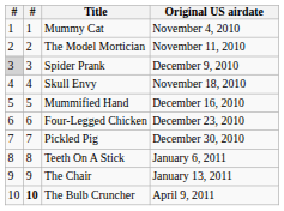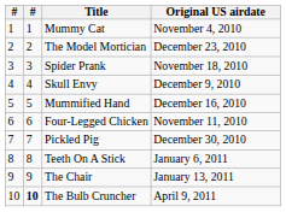The Model Mortician | Original US airdate: November 11, 2010 -> December 23, 2010
Spider Prank | column 1: lightgrey background -> no background
Spider Prank | Original US airdate: December 9, 2010 -> November 18, 2010
Skull Envy | Original US airdate: November 18, 2010 -> December 9, 2010
Four-Legged Chicken | Original US airdate: December 23, 2010 -> November 11, 2010
